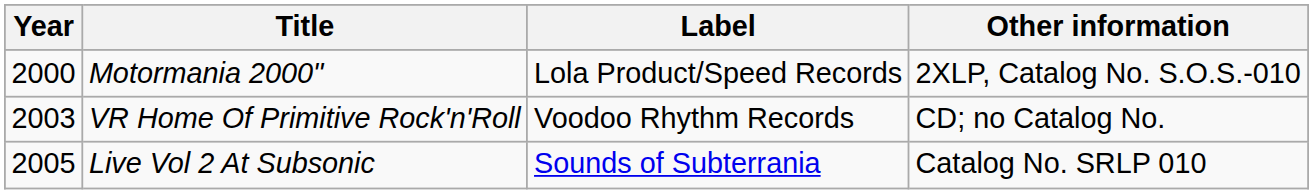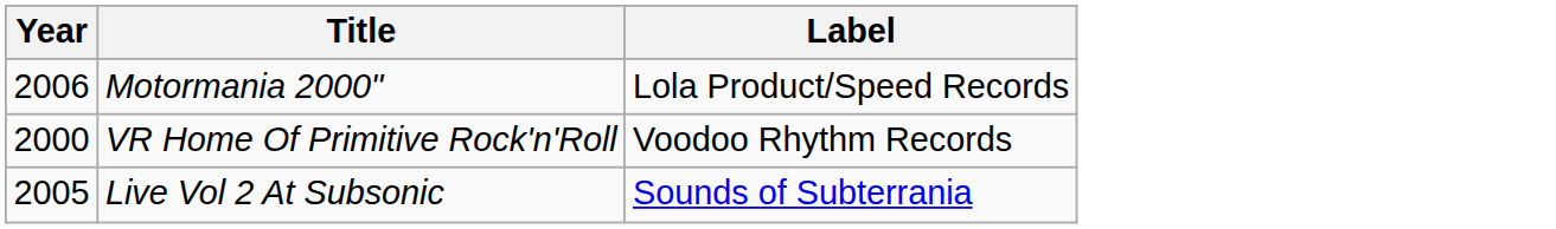- column: Other information | 2XLP, Catalog No. S.O.S.-010 | CD; no Catalog No. | Catalog No. SRLP 010
Motormania 2000" | Year: 2000 -> 2006
VR Home Of Primitive Rock'n'Roll | Year: 2003 -> 2000
